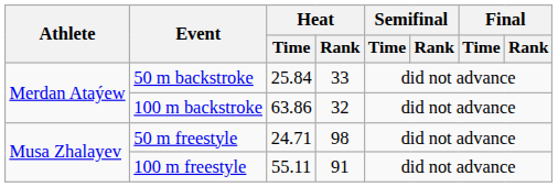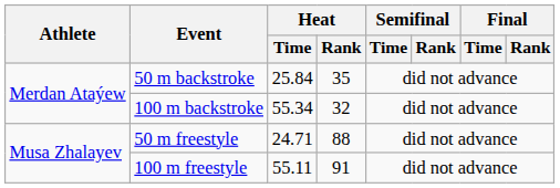50 m backstroke | Heat / Rank: 33 -> 35
100 m backstroke | Heat / Time: 63.86 -> 55.34
50 m freestyle | Heat / Rank: 98 -> 88
